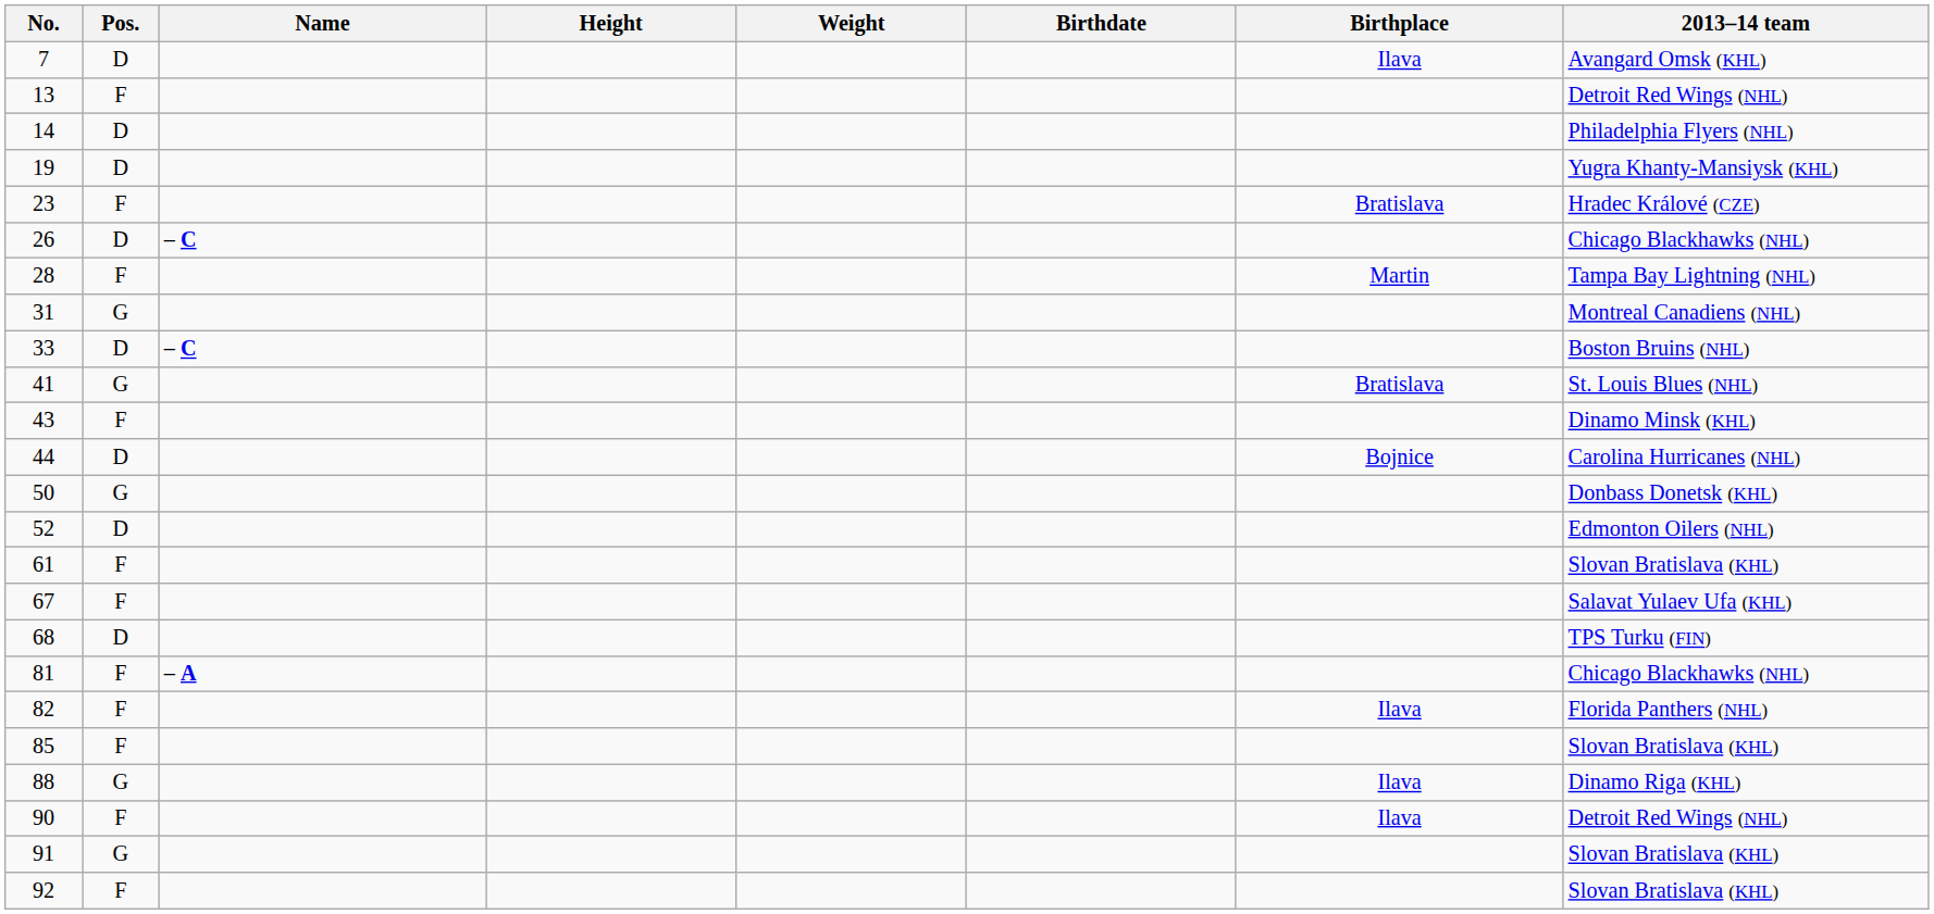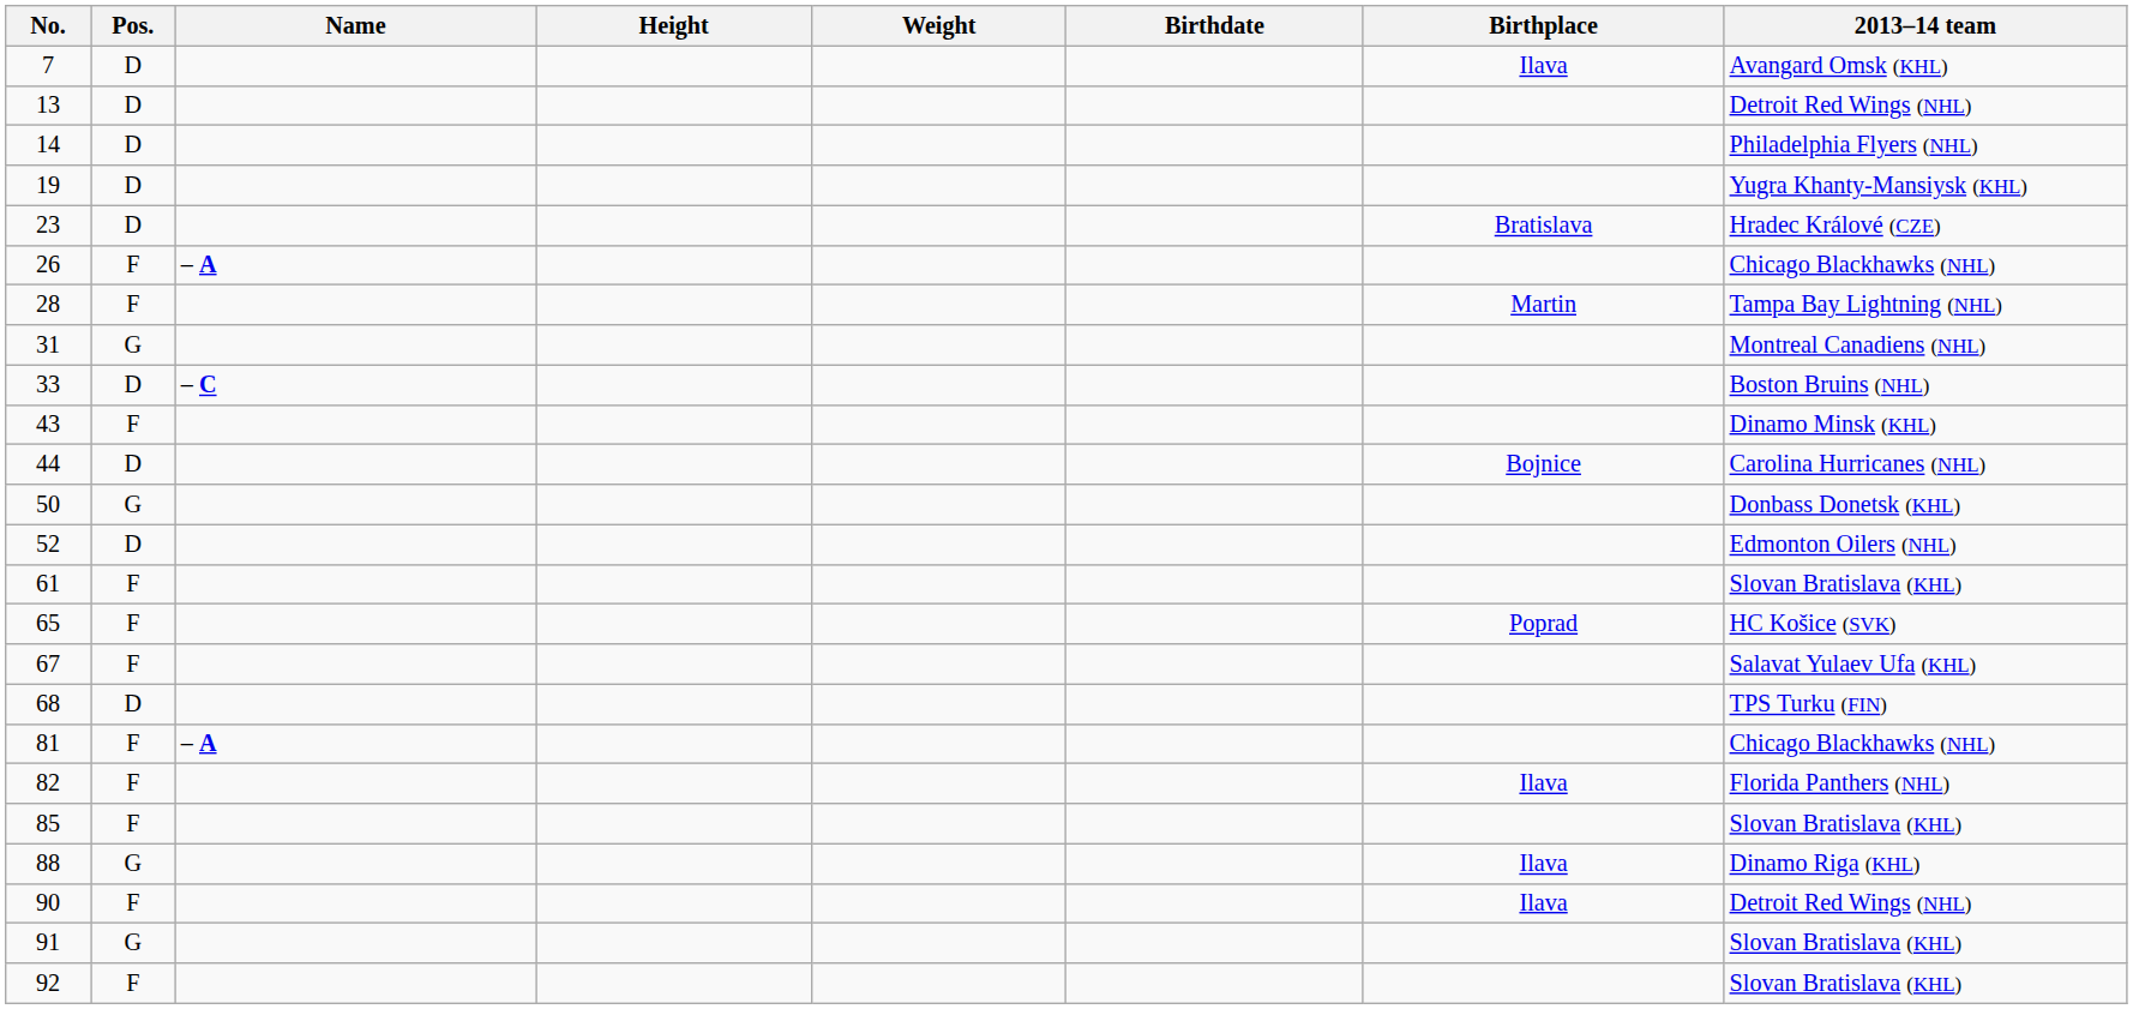13 | Pos.: F -> D
23 | Pos.: F -> D
26 | Pos.: D -> F
26 | Name: – C -> – A
- row: 41 | G | Bratislava | St. Louis Blues (NHL)
+ row: 65 | F | Poprad | HC Košice (SVK)
